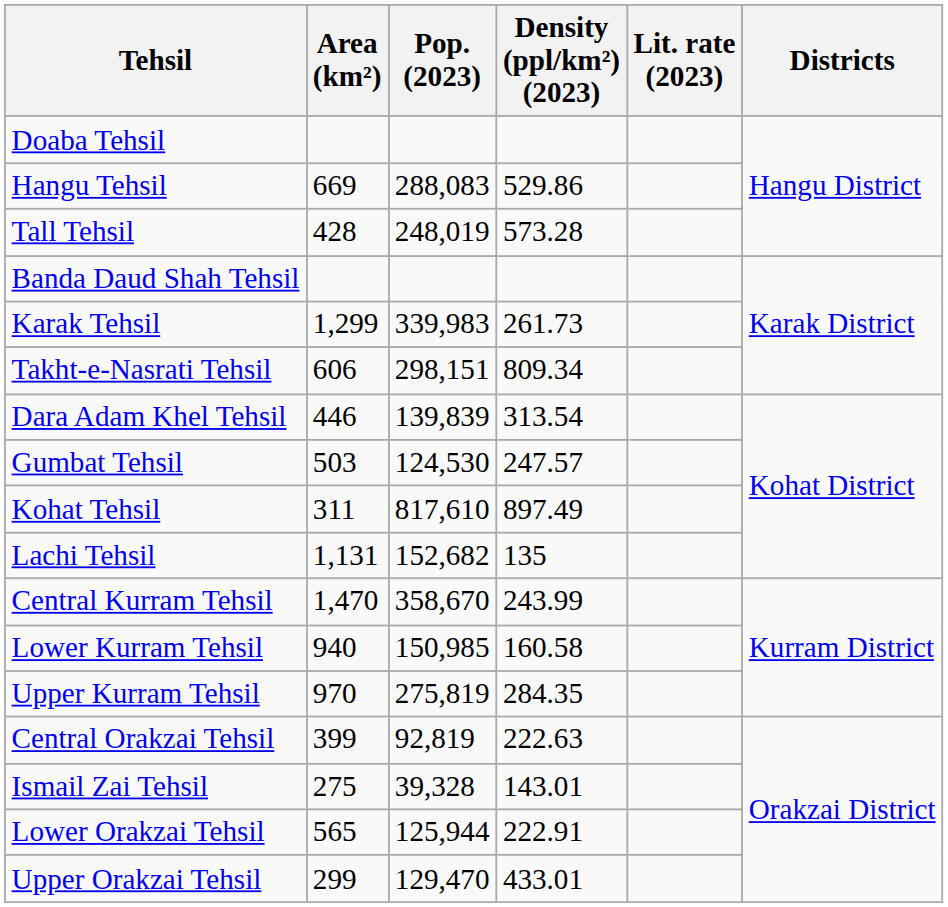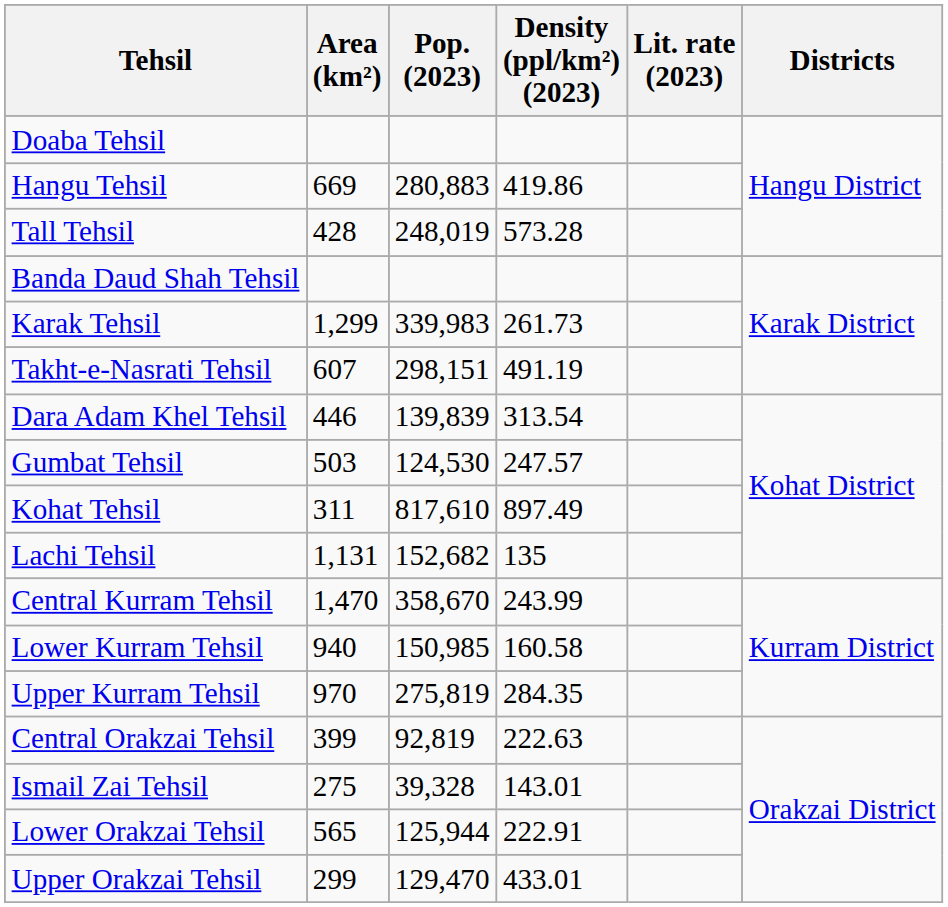Hangu Tehsil | Pop. (2023): 288,083 -> 280,883
Hangu Tehsil | Density (ppl/km²) (2023): 529.86 -> 419.86
Takht-e-Nasrati Tehsil | Area (km²): 606 -> 607
Takht-e-Nasrati Tehsil | Density (ppl/km²) (2023): 809.34 -> 491.19
